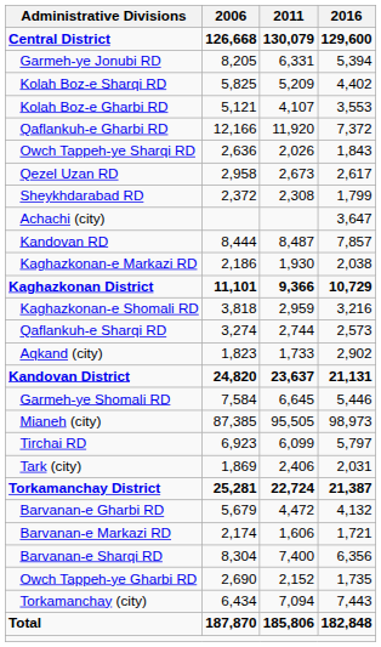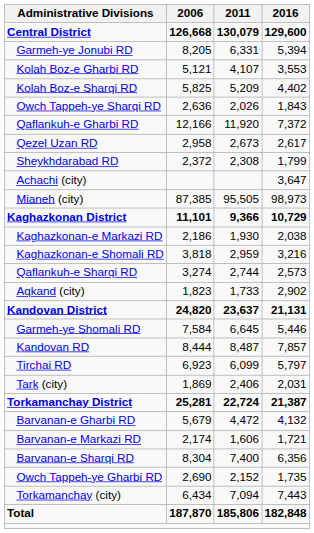rows swapped: Kolah Boz-e Gharbi RD <-> Kolah Boz-e Sharqi RD
rows swapped: Owch Tappeh-ye Sharqi RD <-> Qaflankuh-e Gharbi RD
rows swapped: Mianeh (city) <-> Kandovan RD
rows swapped: Kaghazkonan District <-> Kaghazkonan-e Markazi RD
